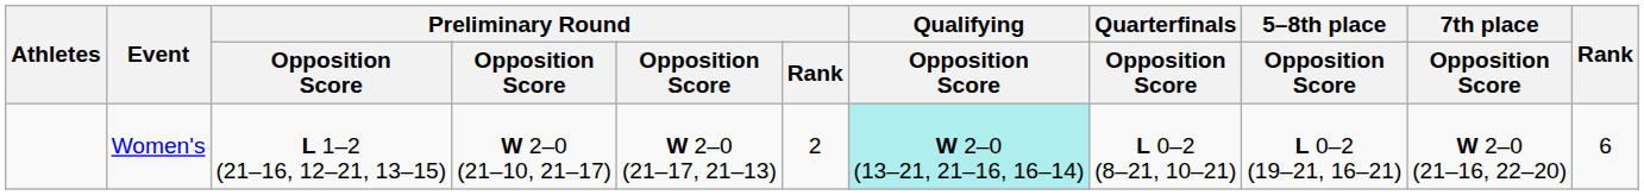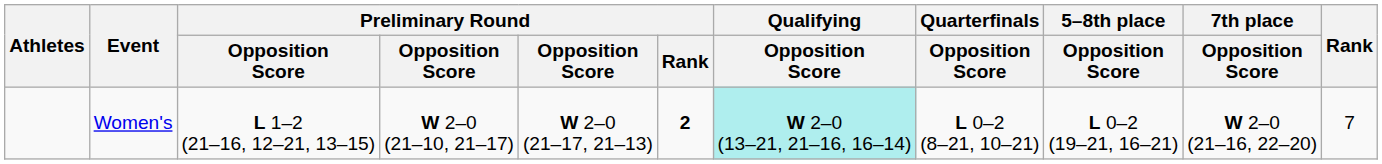Women's | Preliminary Round / Rank: normal -> bold
Women's | Rank: 6 -> 7
